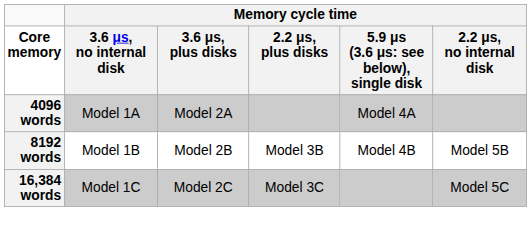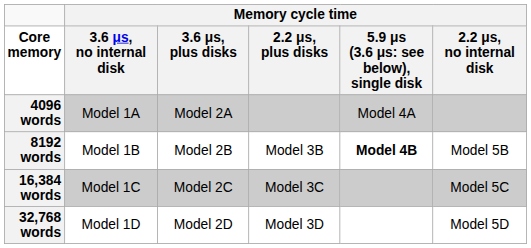8192 words | column 5: normal -> bold
+ row: 32,768 words | Model 1D | Model 2D | Model 3D | Model 5D
